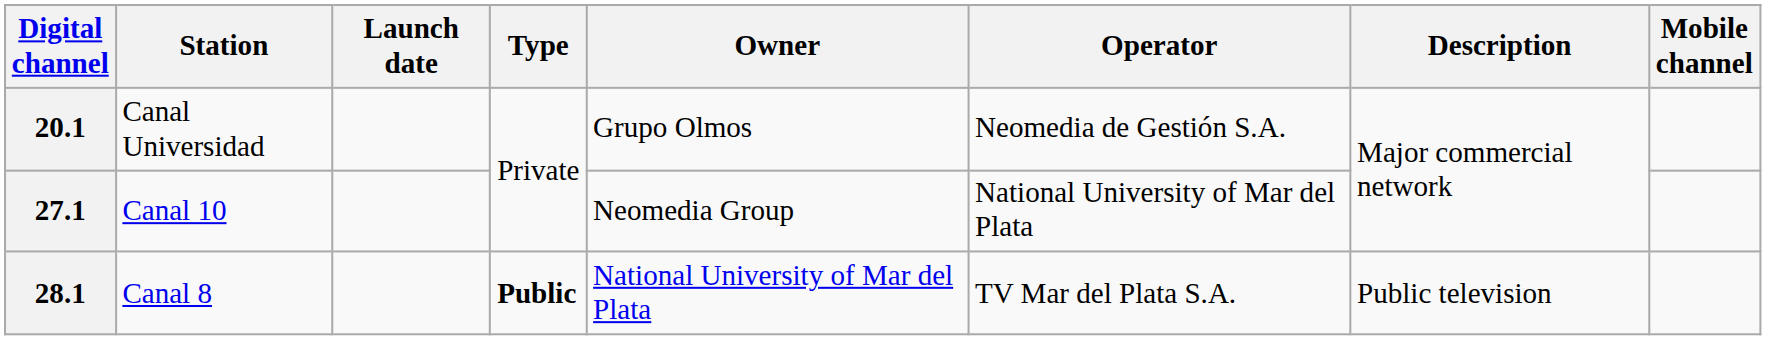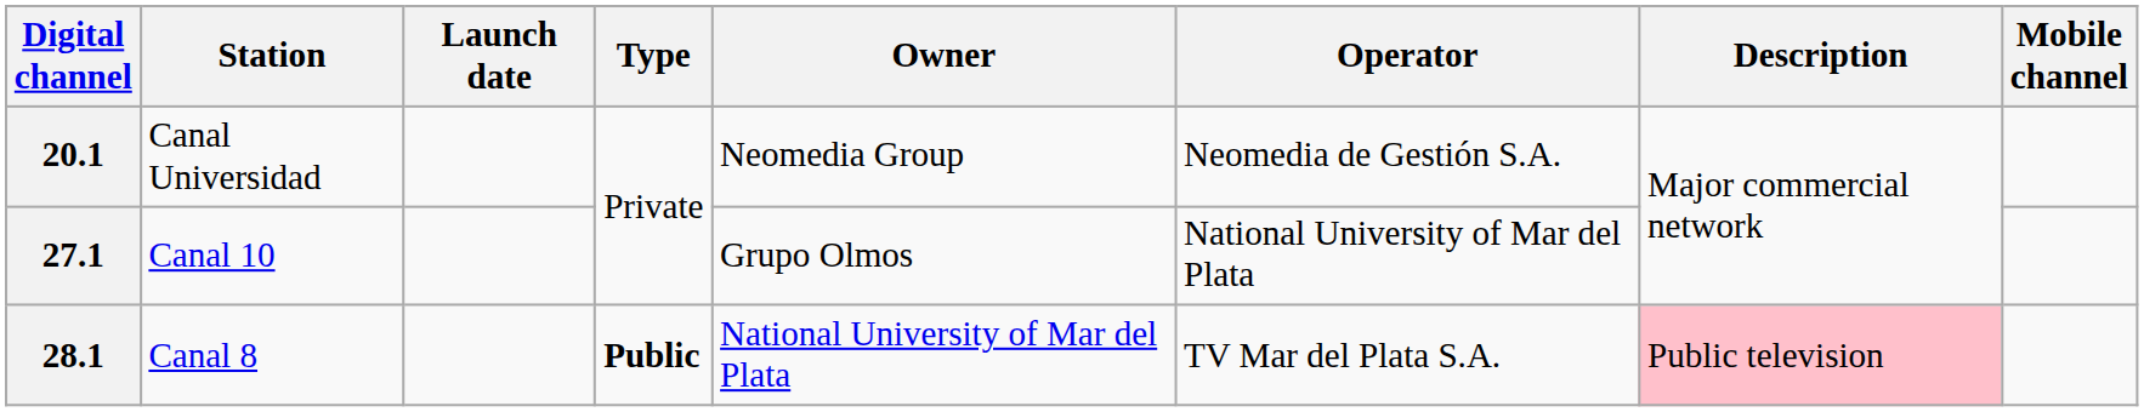20.1 | Owner: Grupo Olmos -> Neomedia Group
27.1 | Owner: Neomedia Group -> Grupo Olmos
28.1 | Description: no background -> pink background
